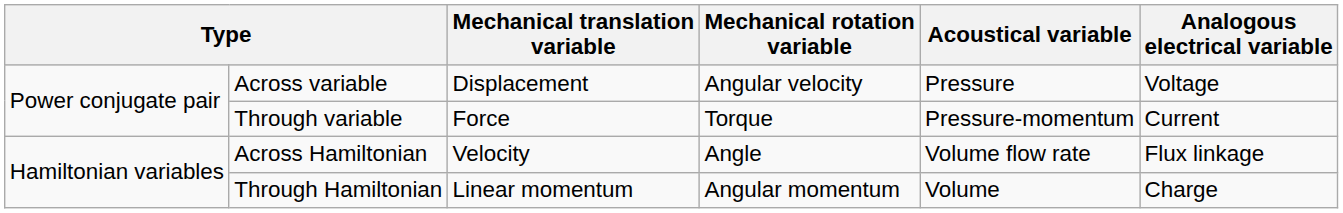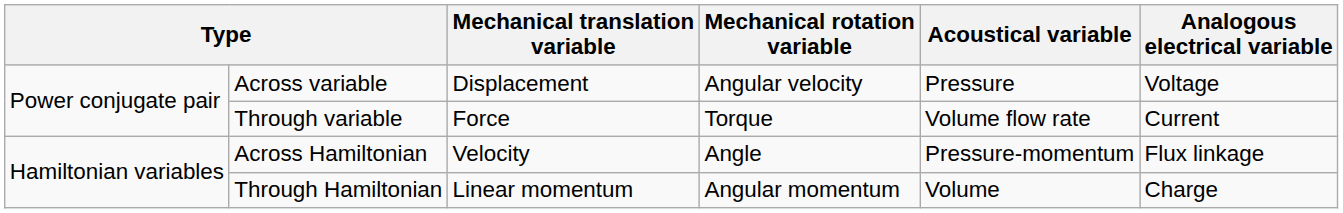Through variable | Acoustical variable: Pressure-momentum -> Volume flow rate
Across Hamiltonian | Acoustical variable: Volume flow rate -> Pressure-momentum
